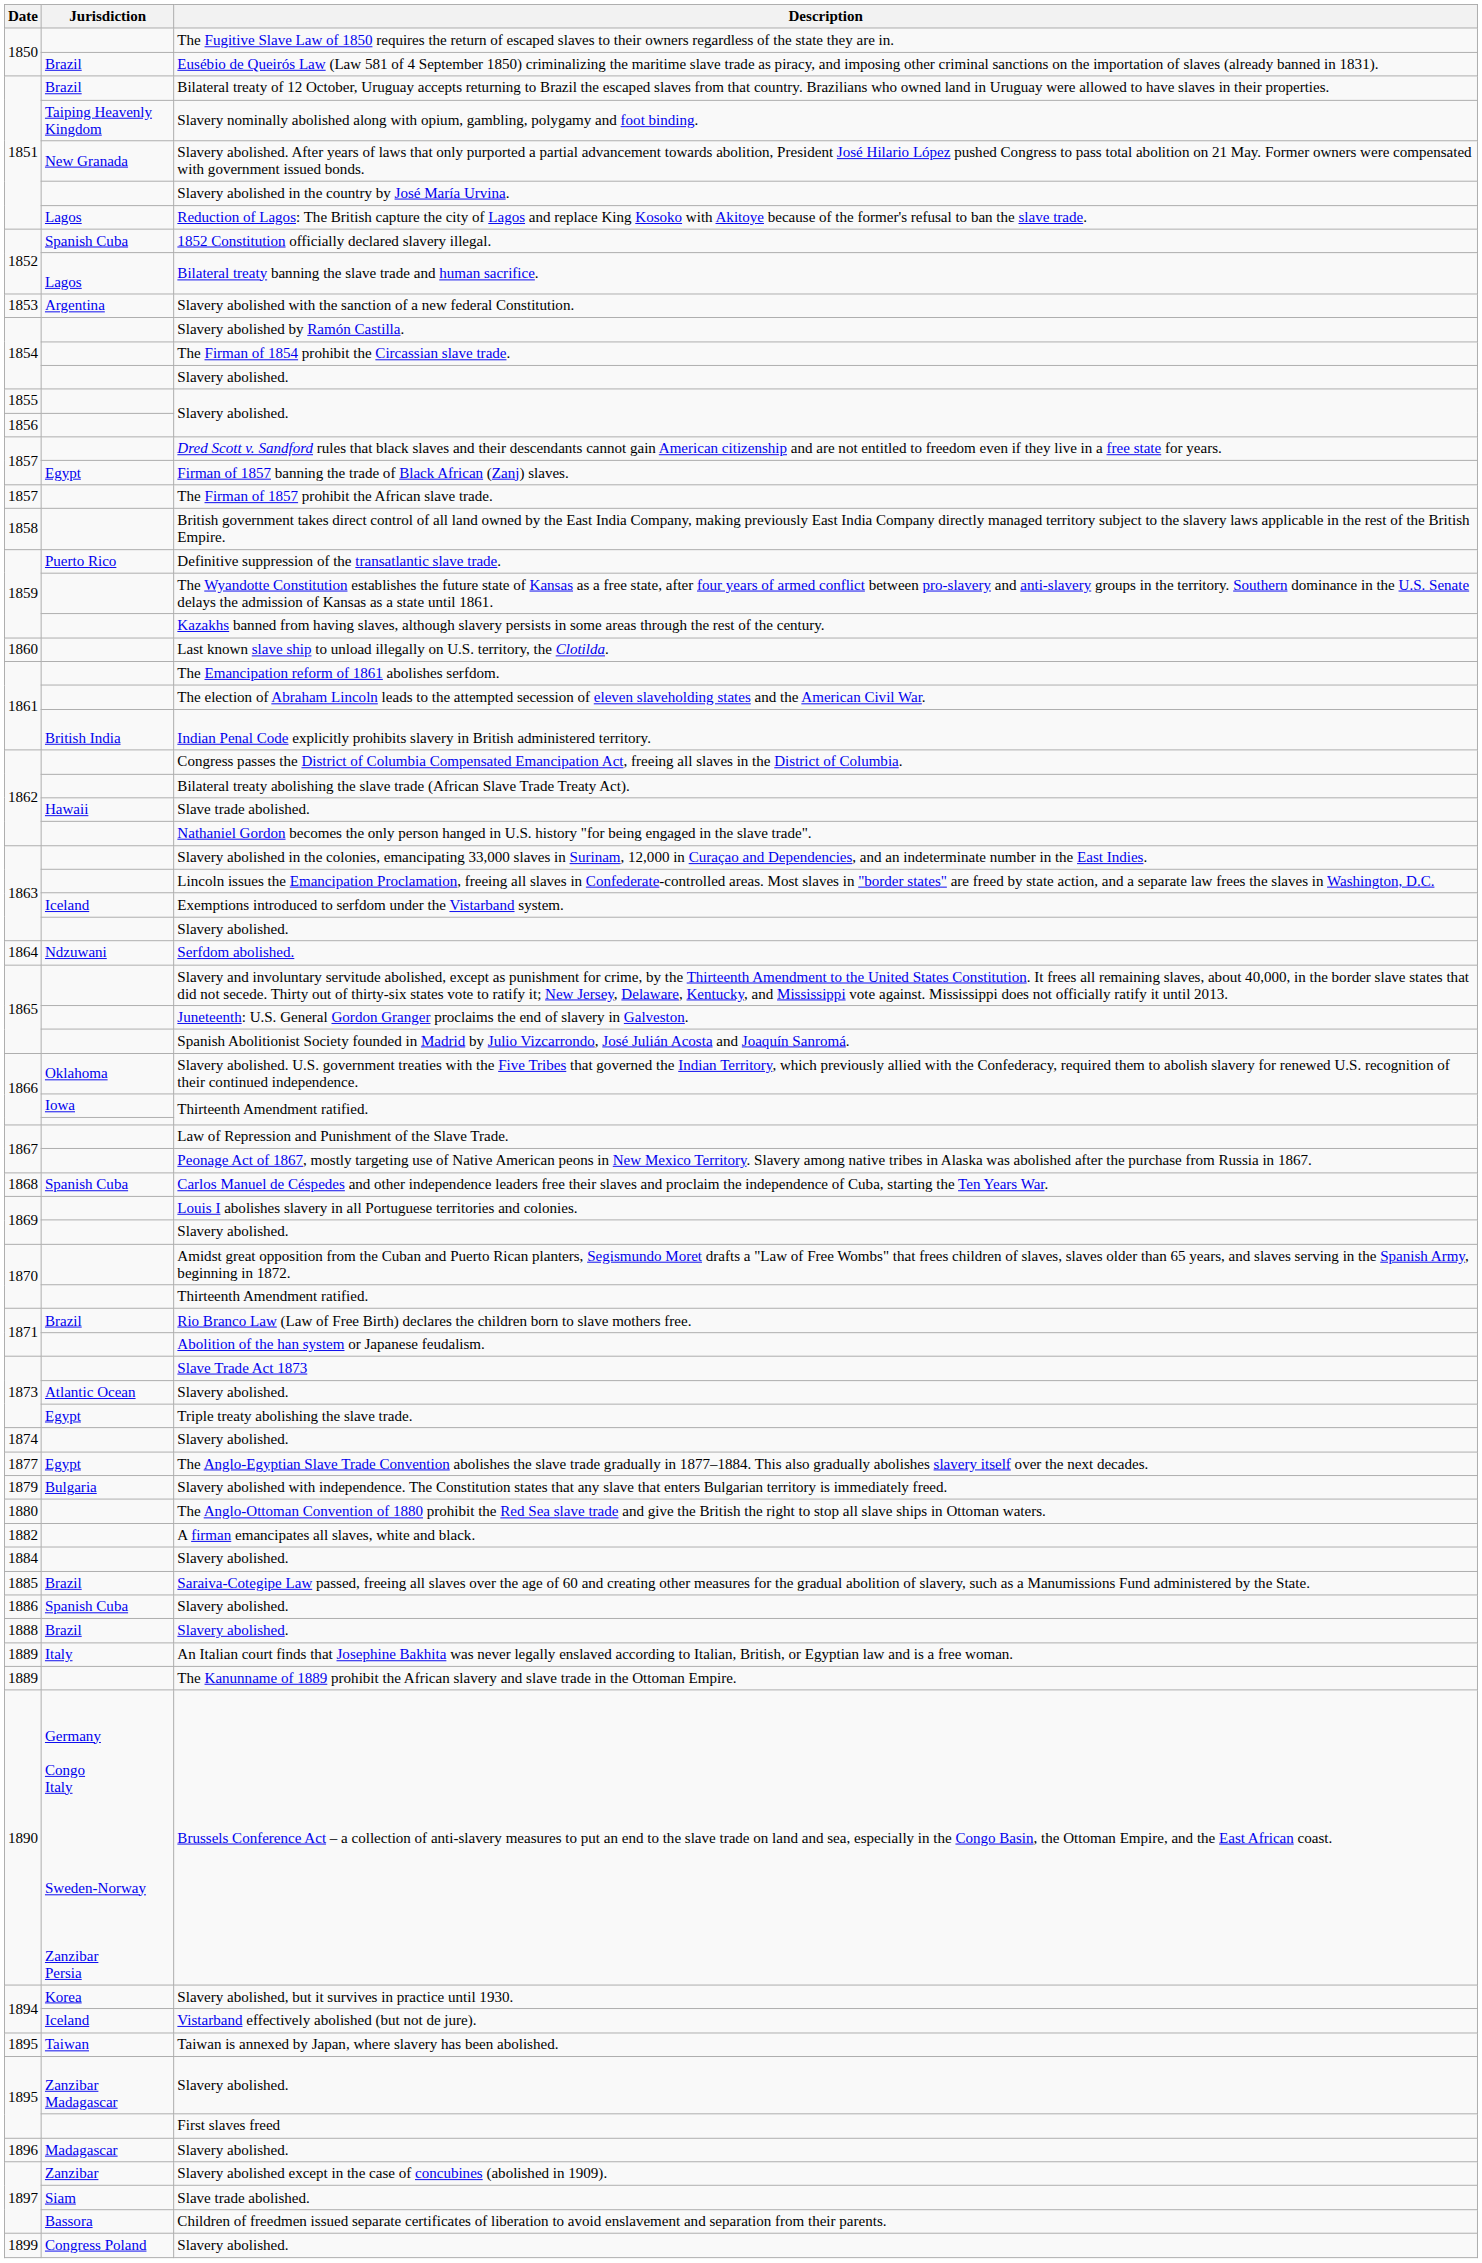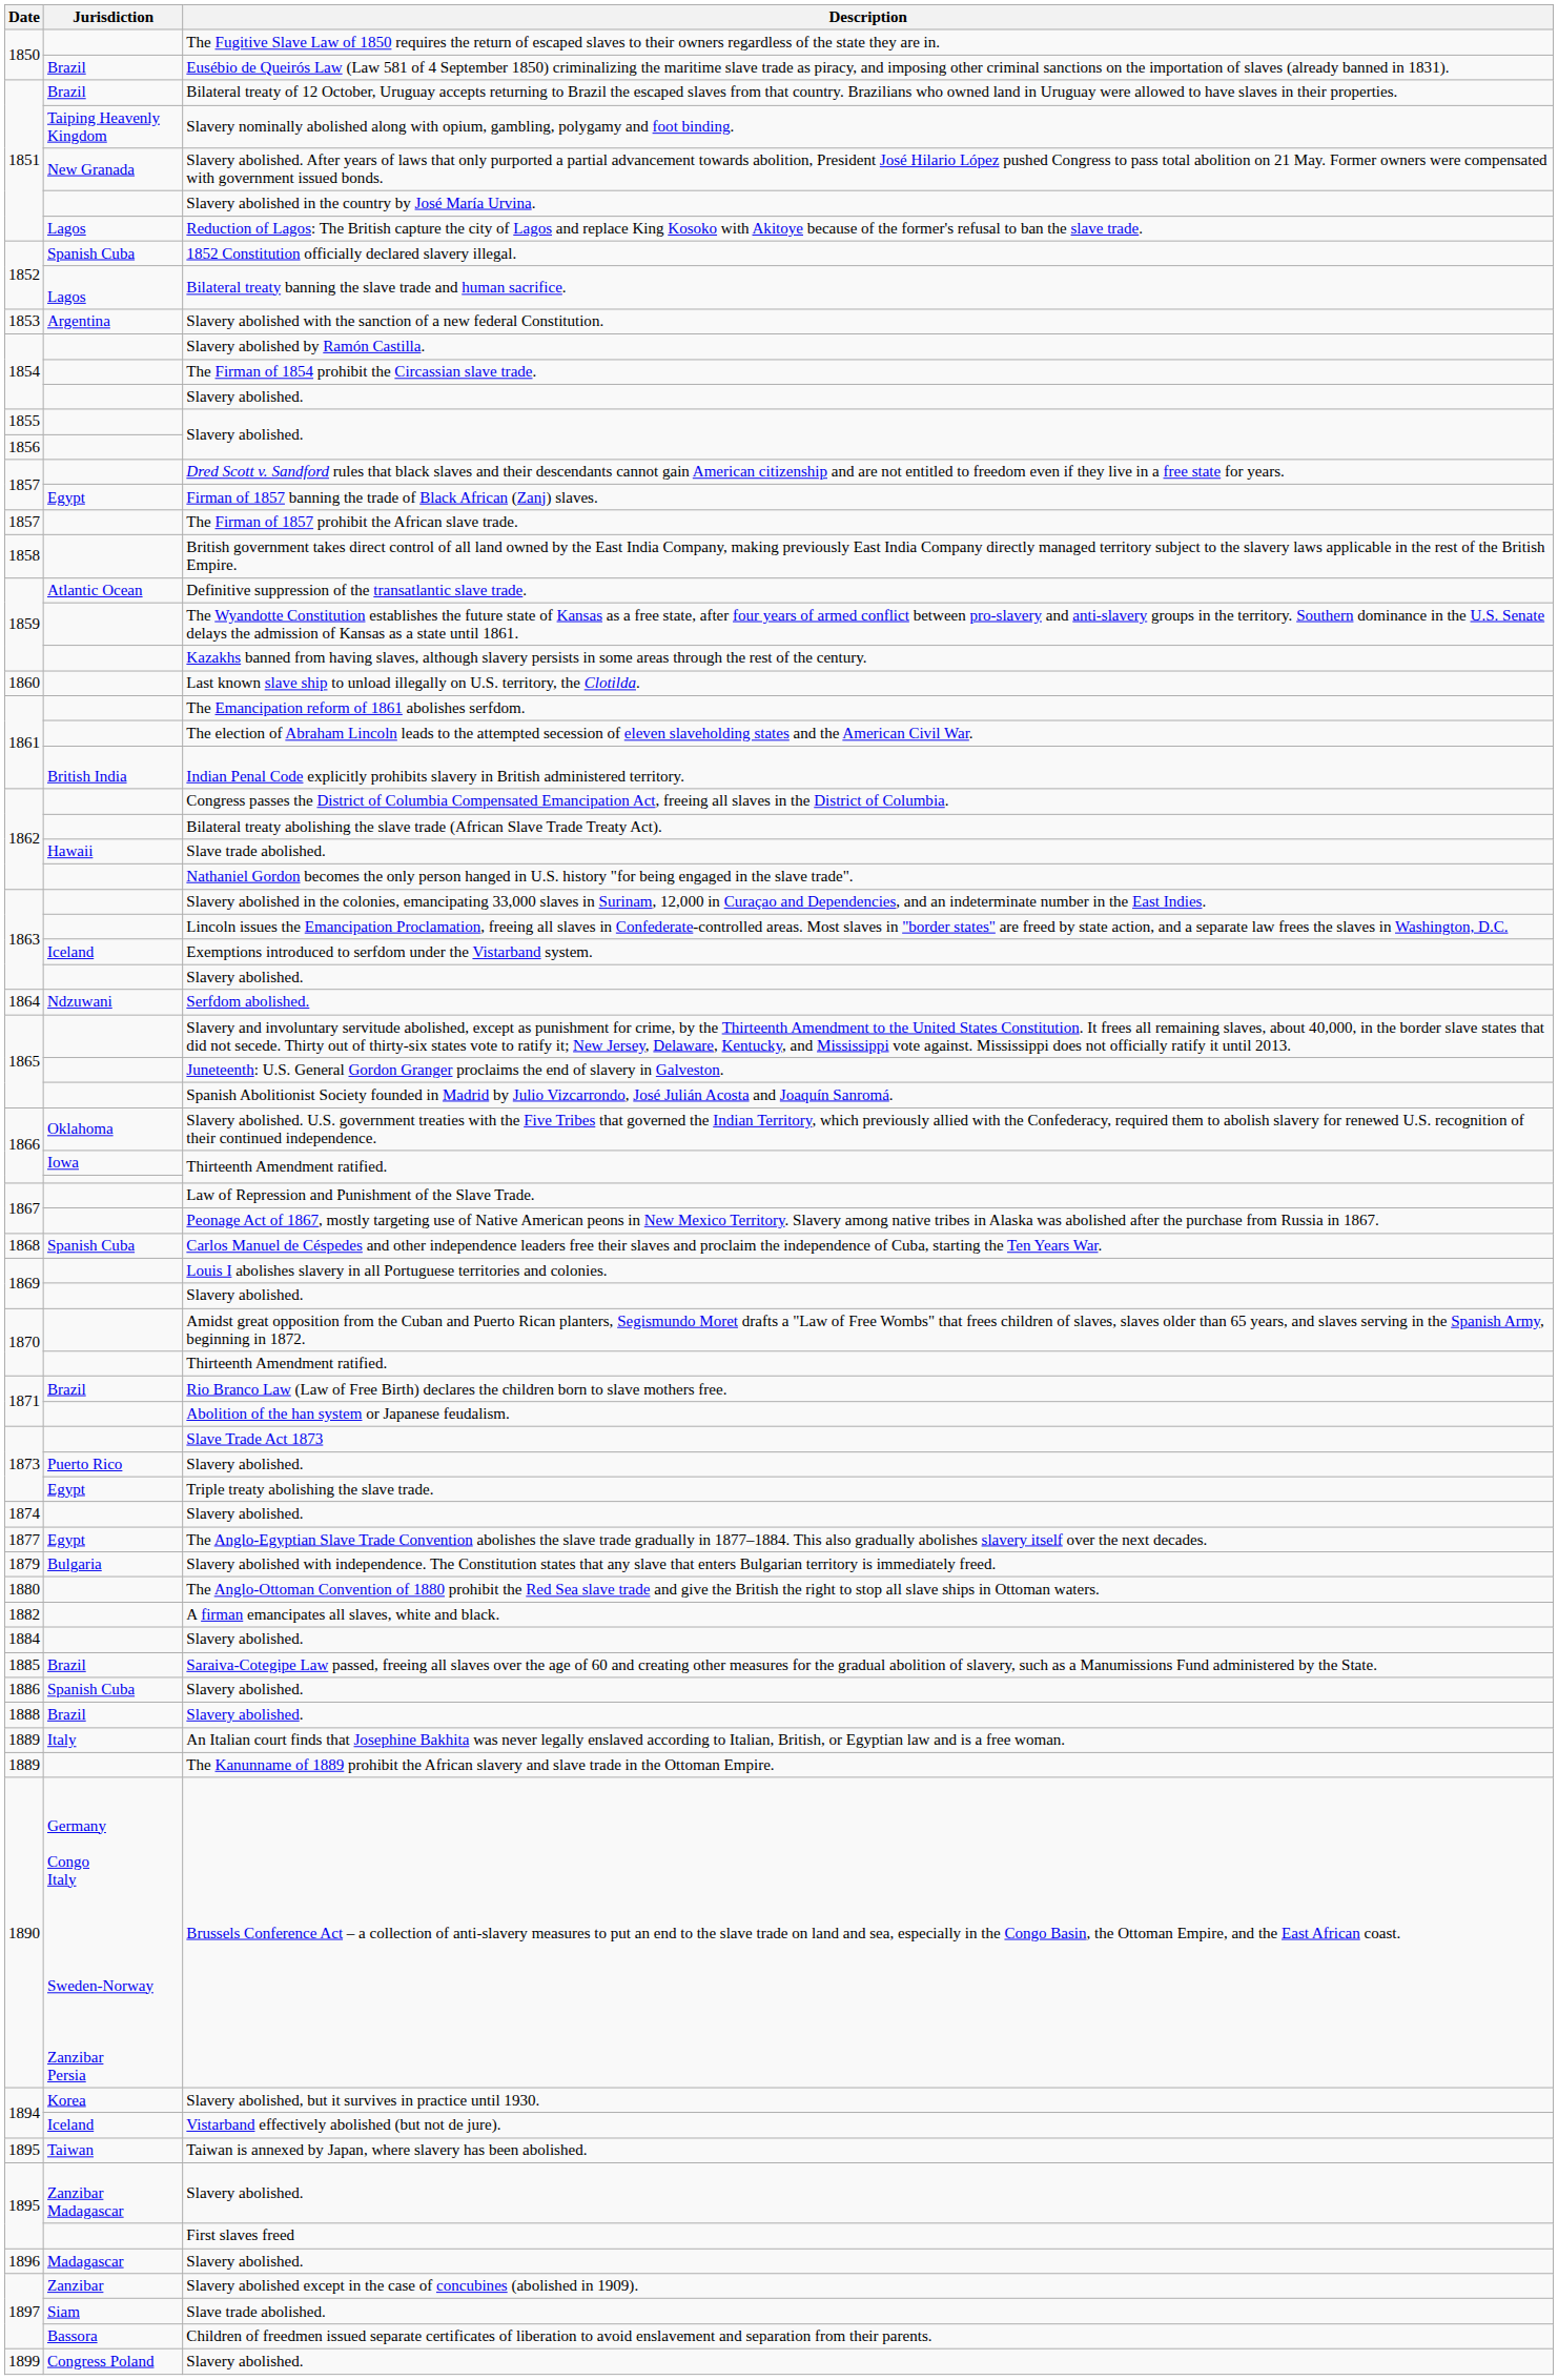Definitive suppression of the transatlantic slave trade. | Jurisdiction: Puerto Rico -> Atlantic Ocean
1873 / Slavery abolished. | Jurisdiction: Atlantic Ocean -> Puerto Rico
